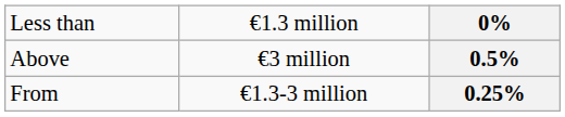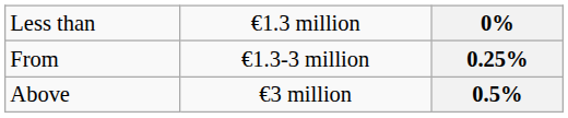rows swapped: 0.25% <-> 0.5%
